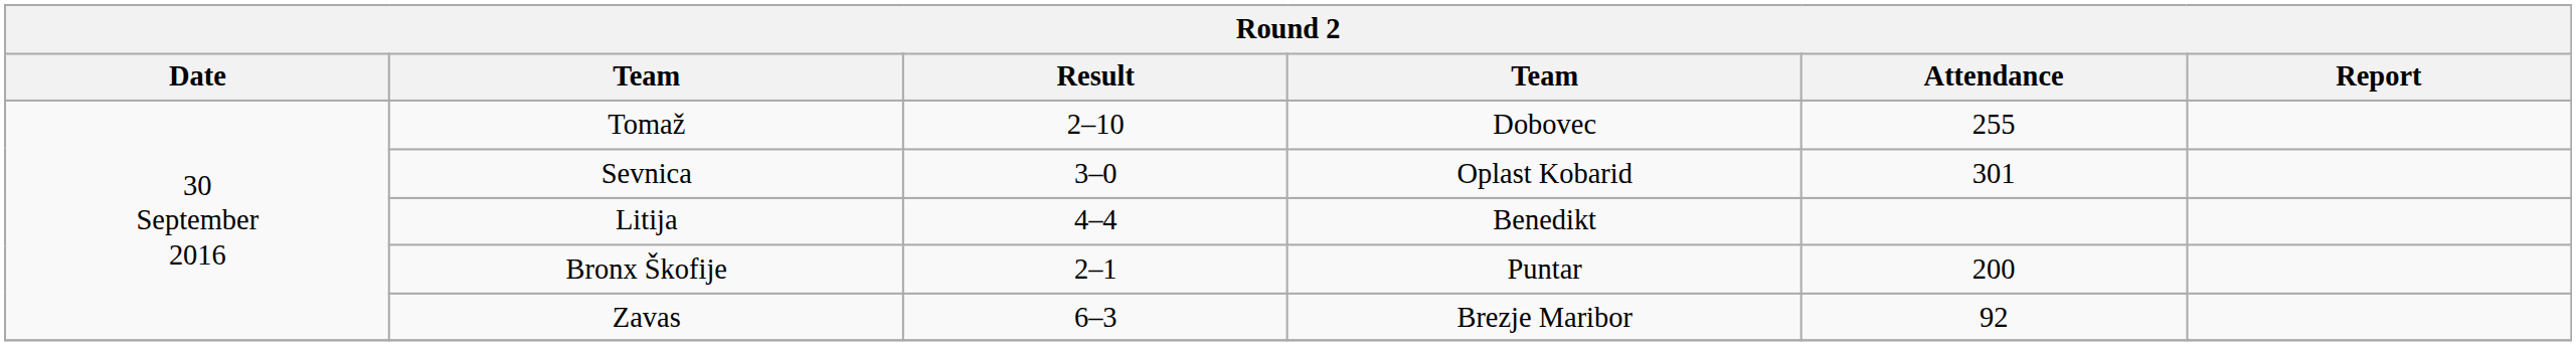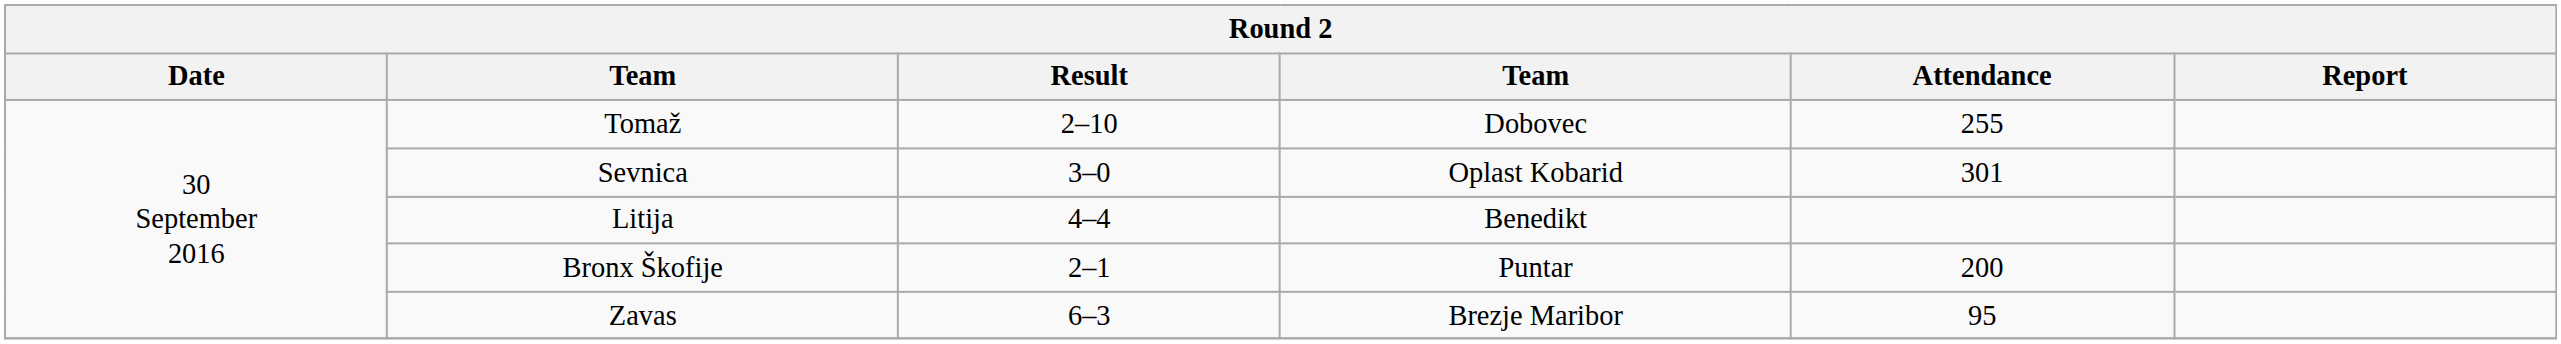Zavas | Attendance: 92 -> 95
